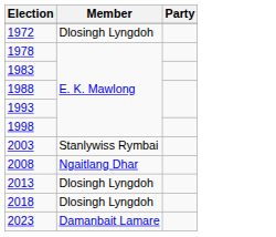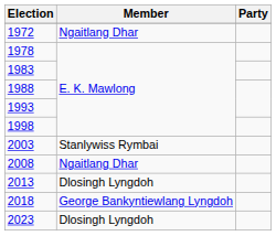1972 | Member: Dlosingh Lyngdoh -> Ngaitlang Dhar
2018 | Member: Dlosingh Lyngdoh -> George Bankyntiewlang Lyngdoh
2023 | Member: Damanbait Lamare -> Dlosingh Lyngdoh
